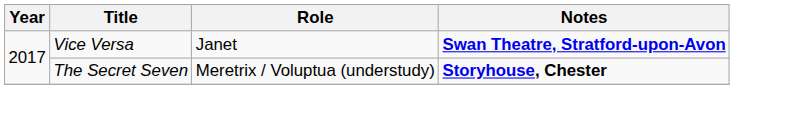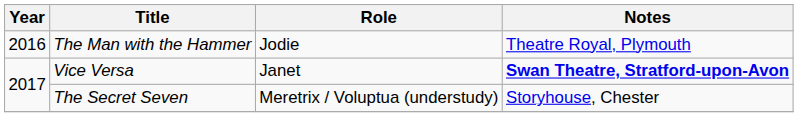+ row: 2016 | The Man with the Hammer | Jodie | Theatre Royal, Plymouth
The Secret Seven | Notes: bold -> normal
